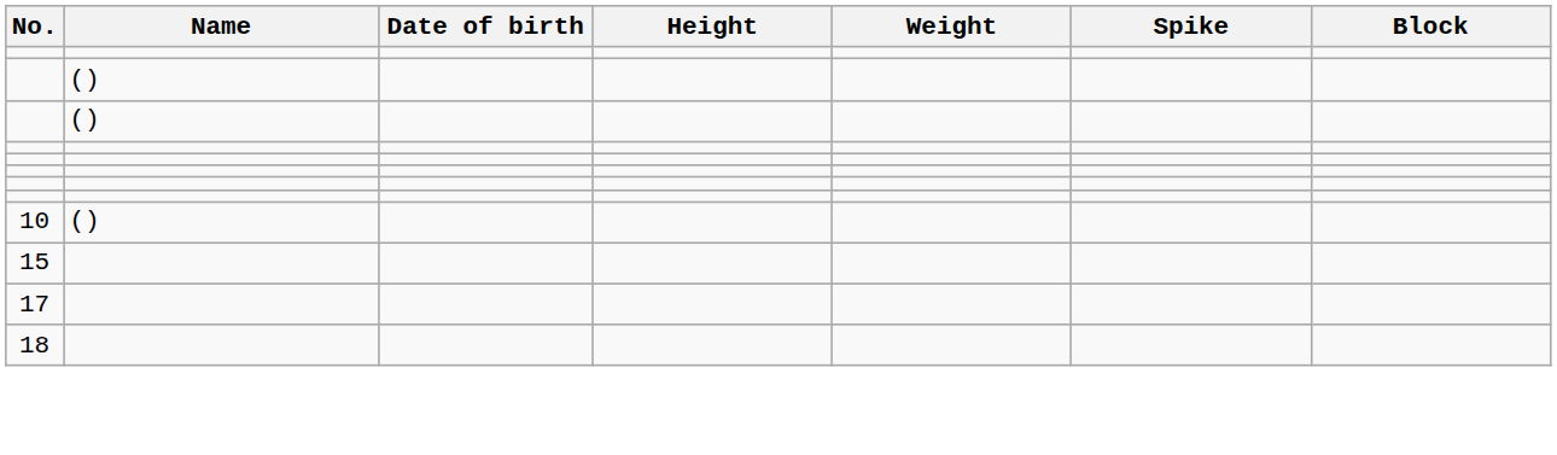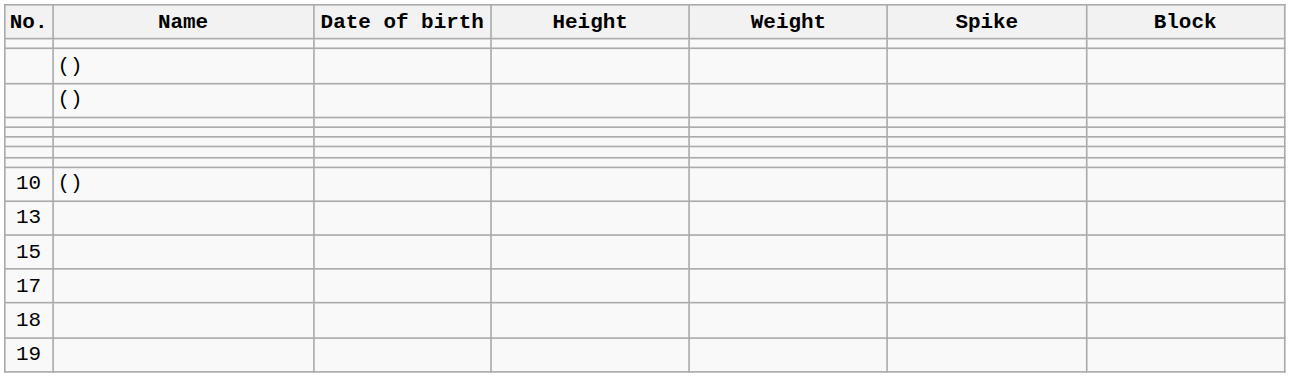+ row: 13
+ row: 19
